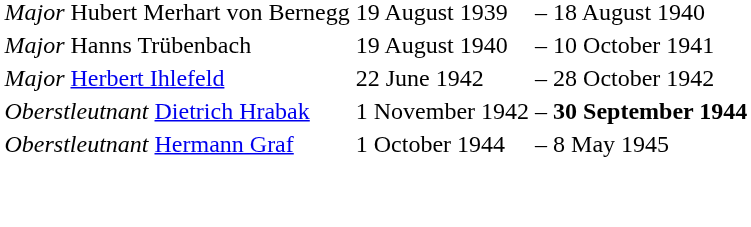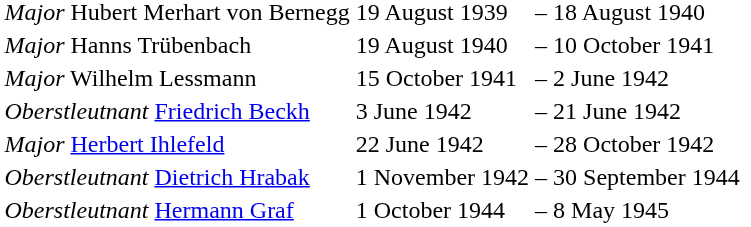+ row: Major Wilhelm Lessmann | 15 October 1941 | – | 2 June 1942
+ row: Oberstleutnant Friedrich Beckh | 3 June 1942 | – | 21 June 1942
Oberstleutnant Dietrich Hrabak | column 4: bold -> normal
